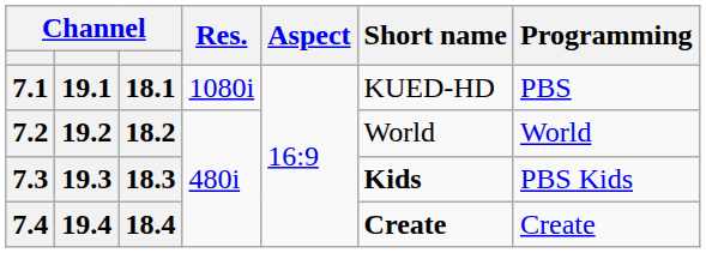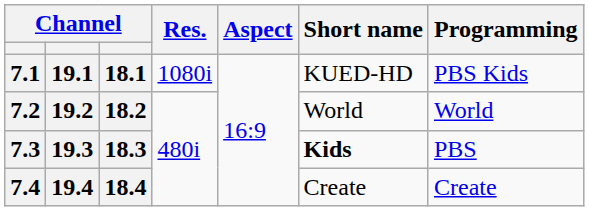7.1 | Programming: PBS -> PBS Kids
7.3 | Programming: PBS Kids -> PBS
7.4 | Short name: bold -> normal
